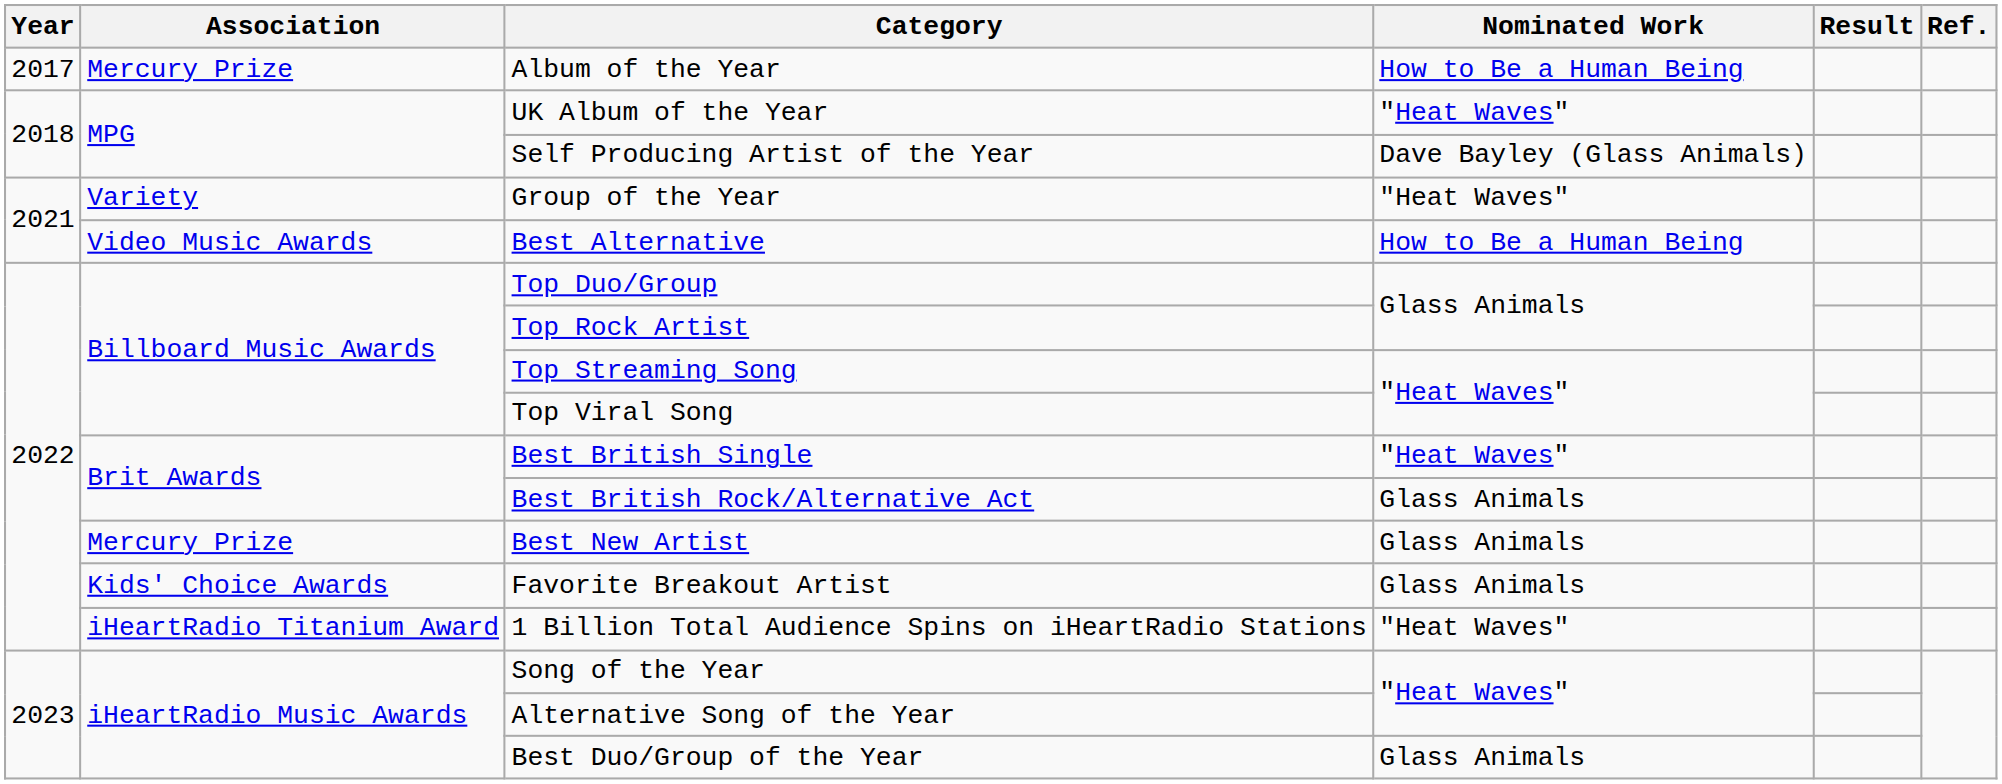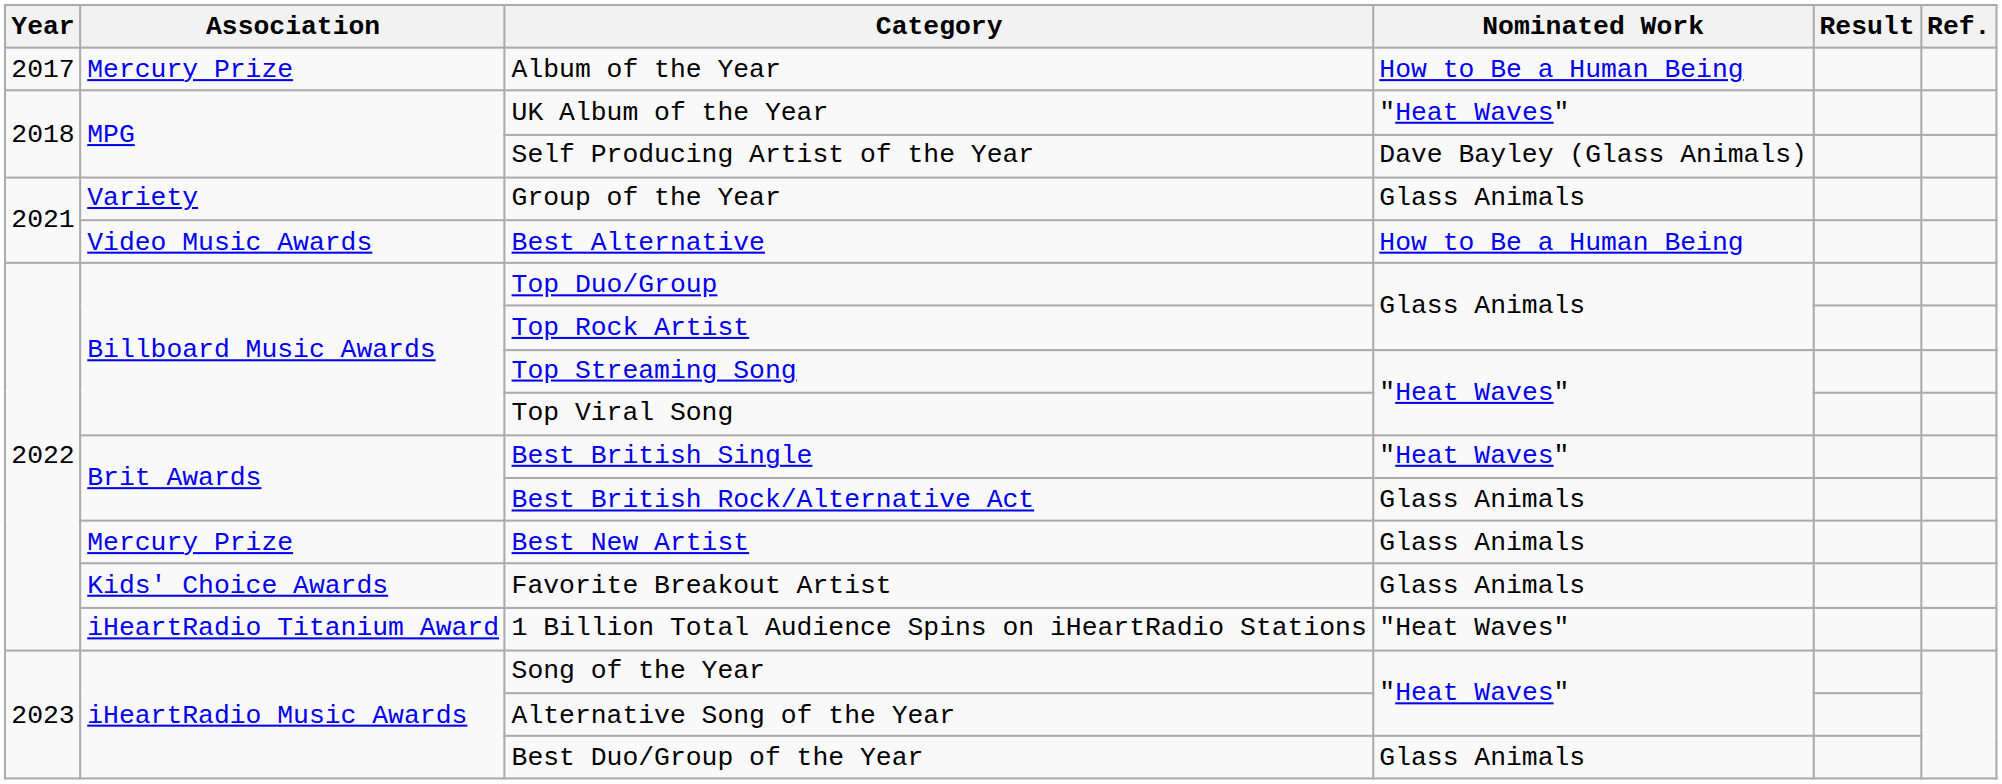Group of the Year | Nominated Work: "Heat Waves" -> Glass Animals
